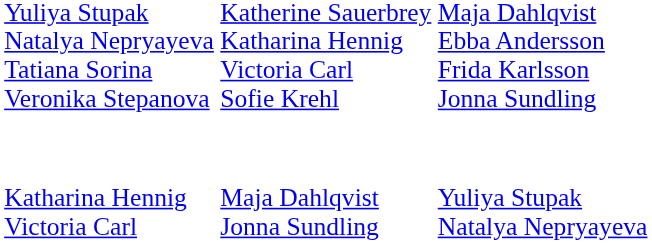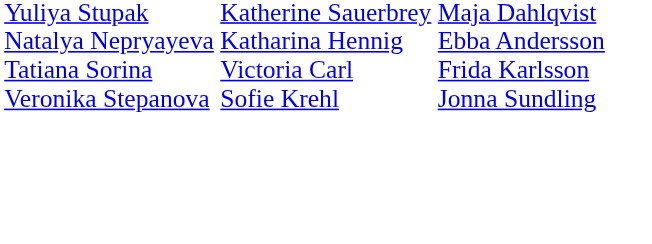- row: Katharina Hennig Victoria Carl | Maja Dahlqvist Jonna Sundling | Yuliya Stupak Natalya Nepryayeva
